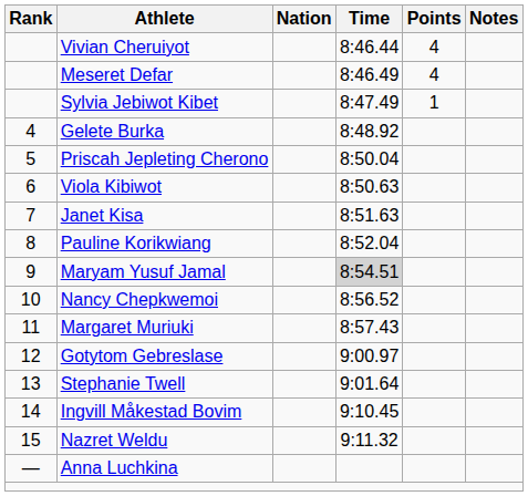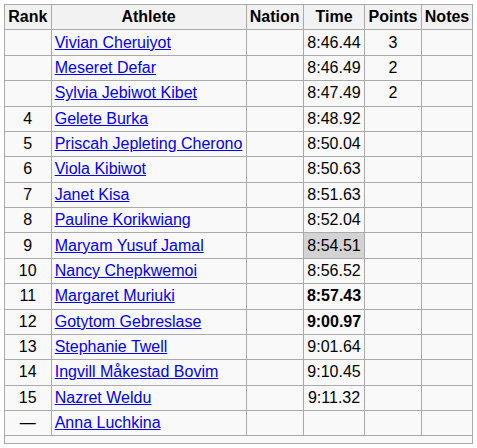Vivian Cheruiyot | Points: 4 -> 3
Meseret Defar | Points: 4 -> 2
Sylvia Jebiwot Kibet | Points: 1 -> 2
Margaret Muriuki | Time: normal -> bold
Gotytom Gebreslase | Time: normal -> bold
